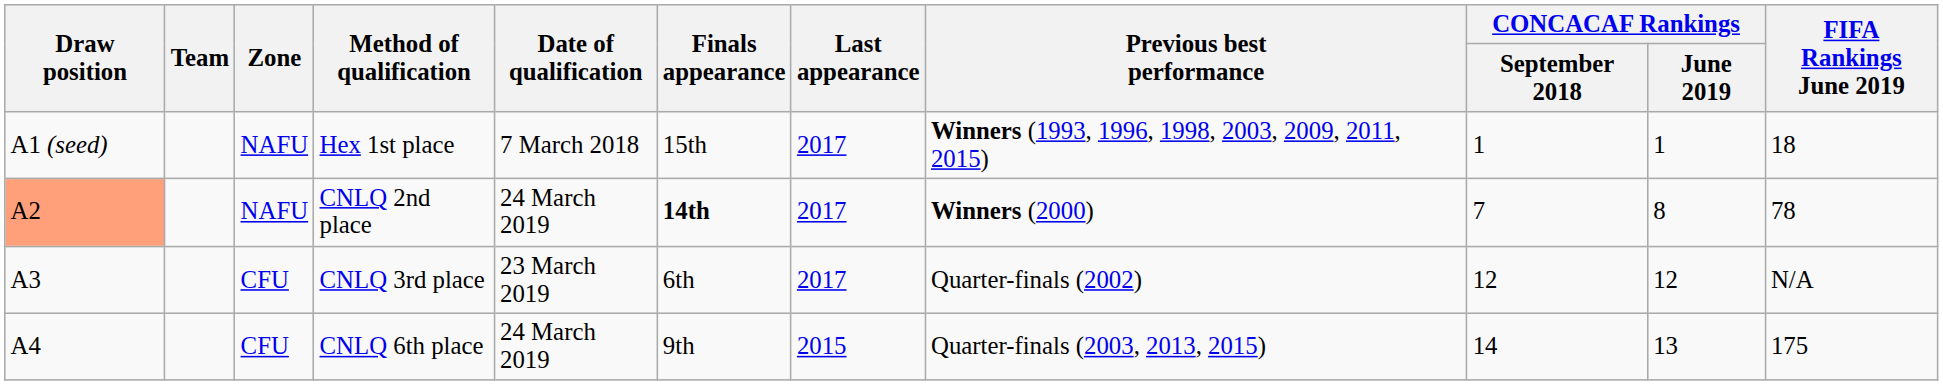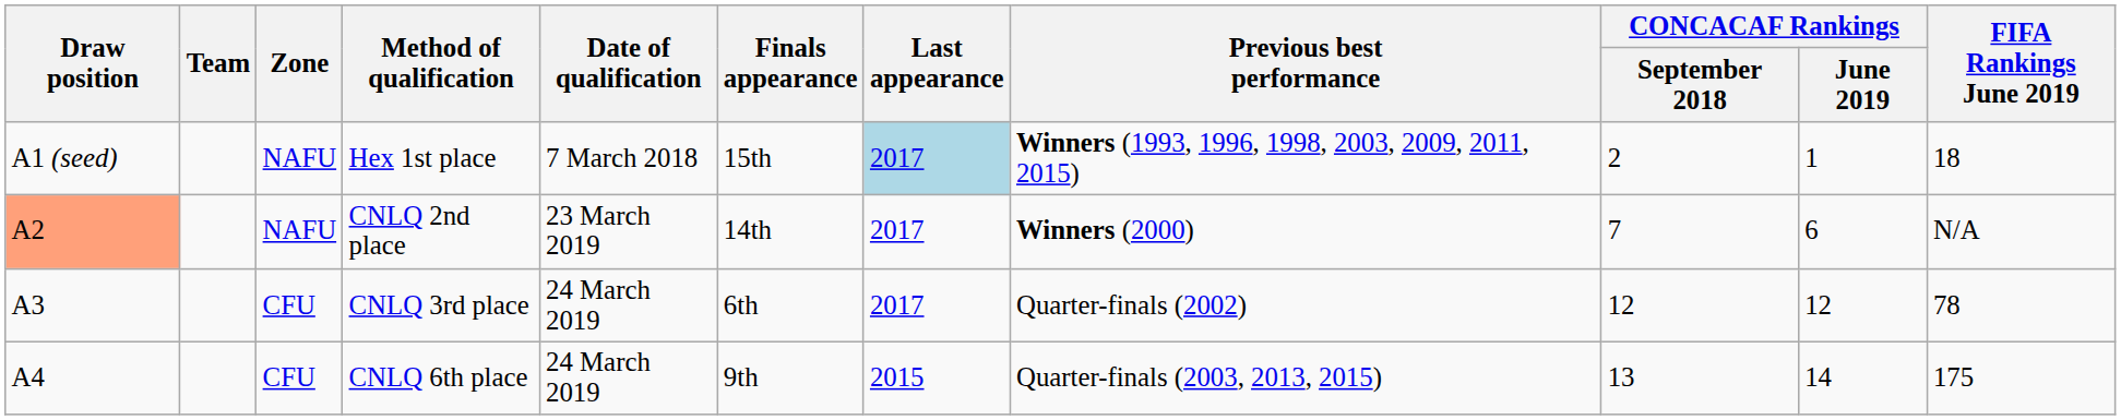Hex 1st place | Last appearance: no background -> lightblue background
Hex 1st place | CONCACAF Rankings / September 2018: 1 -> 2
CNLQ 2nd place | Date of qualification: 24 March 2019 -> 23 March 2019
CNLQ 2nd place | Finals appearance: bold -> normal
CNLQ 2nd place | CONCACAF Rankings / June 2019: 8 -> 6
CNLQ 2nd place | FIFA Rankings June 2019: 78 -> N/A
CNLQ 3rd place | Date of qualification: 23 March 2019 -> 24 March 2019
CNLQ 3rd place | FIFA Rankings June 2019: N/A -> 78
CNLQ 6th place | CONCACAF Rankings / September 2018: 14 -> 13
CNLQ 6th place | CONCACAF Rankings / June 2019: 13 -> 14
